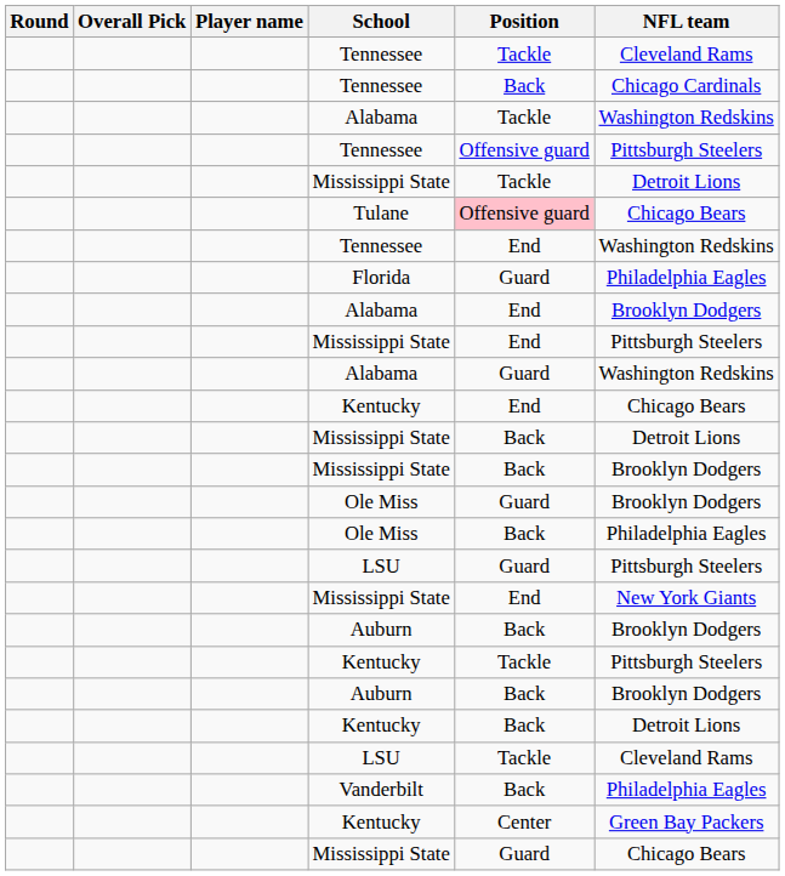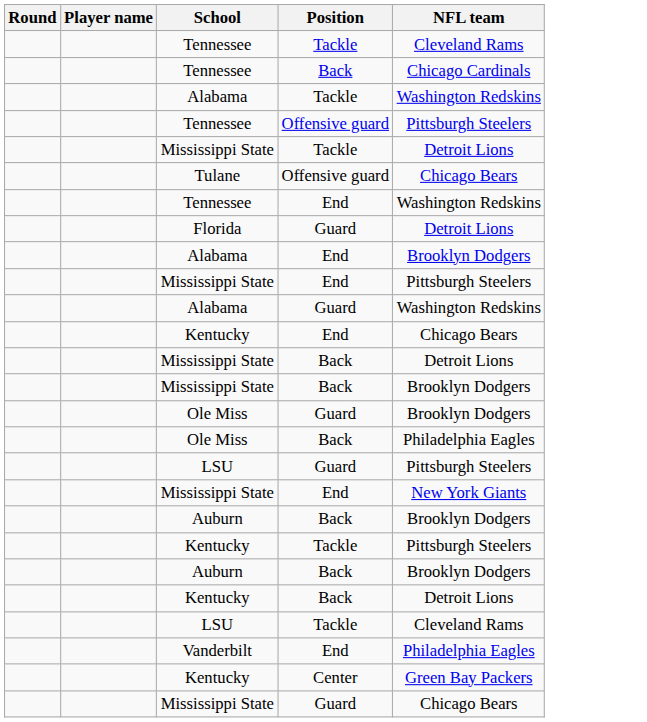- column: Overall Pick
Tulane | Position: pink background -> no background
Florida | NFL team: Philadelphia Eagles -> Detroit Lions
Vanderbilt | Position: Back -> End
